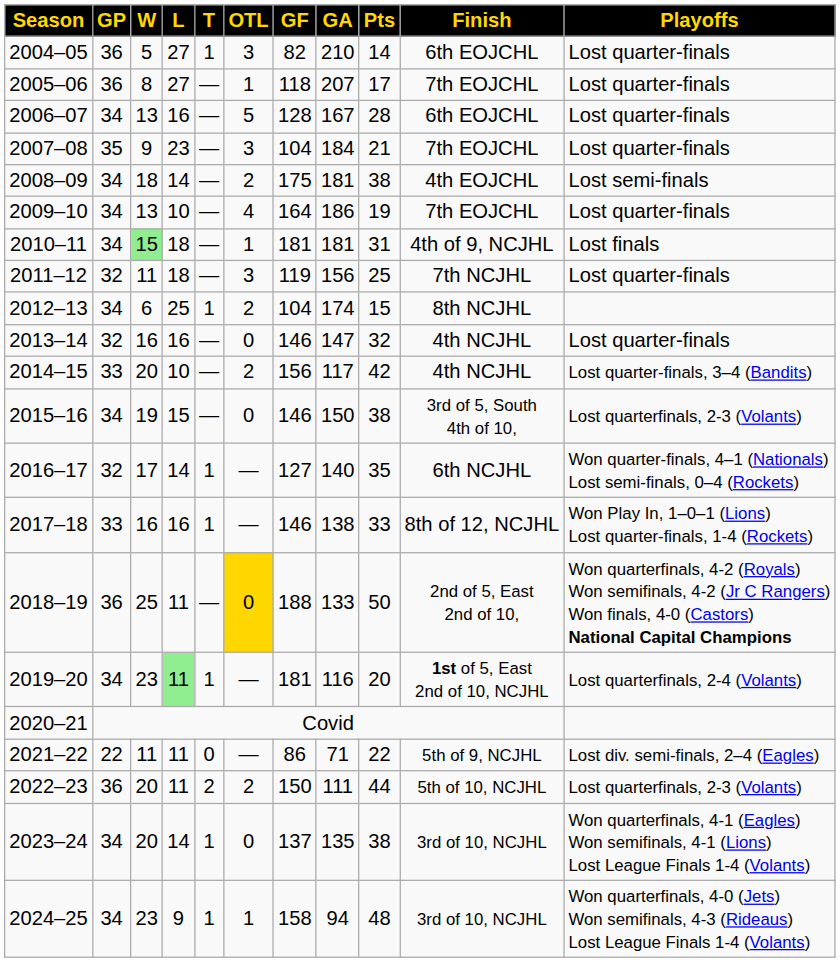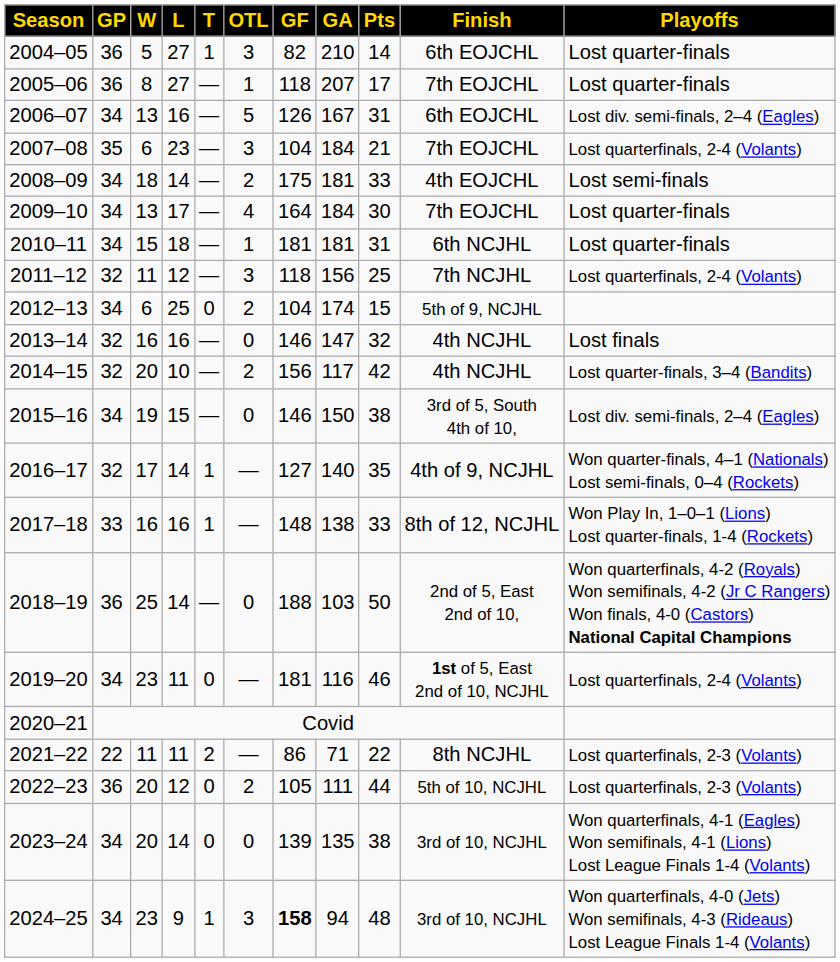2006–07 | column 7: 128 -> 126
2006–07 | column 9: 28 -> 31
2006–07 | column 11: Lost quarter-finals -> Lost div. semi-finals, 2–4 (Eagles)
2007–08 | column 3: 9 -> 6
2007–08 | column 11: Lost quarter-finals -> Lost quarterfinals, 2-4 (Volants)
2008–09 | column 9: 38 -> 33
2009–10 | column 4: 10 -> 17
2009–10 | column 8: 186 -> 184
2009–10 | column 9: 19 -> 30
2010–11 | column 3: lightgreen background -> no background
2010–11 | column 10: 4th of 9, NCJHL -> 6th NCJHL
2010–11 | column 11: Lost finals -> Lost quarter-finals
2011–12 | column 4: 18 -> 12
2011–12 | column 7: 119 -> 118
2011–12 | column 11: Lost quarter-finals -> Lost quarterfinals, 2-4 (Volants)
2012–13 | column 5: 1 -> 0
2012–13 | column 10: 8th NCJHL -> 5th of 9, NCJHL
2013–14 | column 11: Lost quarter-finals -> Lost finals
2014–15 | column 2: 33 -> 32
2015–16 | column 11: Lost quarterfinals, 2-3 (Volants) -> Lost div. semi-finals, 2–4 (Eagles)
2016–17 | column 10: 6th NCJHL -> 4th of 9, NCJHL
2017–18 | column 7: 146 -> 148
2018–19 | column 4: 11 -> 14
2018–19 | column 6: gold background -> no background
2018–19 | column 8: 133 -> 103
2019–20 | column 4: lightgreen background -> no background
2019–20 | column 5: 1 -> 0
2019–20 | column 9: 20 -> 46
2021–22 | column 5: 0 -> 2
2021–22 | column 10: 5th of 9, NCJHL -> 8th NCJHL
2021–22 | column 11: Lost div. semi-finals, 2–4 (Eagles) -> Lost quarterfinals, 2-3 (Volants)
2022–23 | column 4: 11 -> 12
2022–23 | column 5: 2 -> 0
2022–23 | column 7: 150 -> 105
2023–24 | column 5: 1 -> 0
2023–24 | column 7: 137 -> 139
2024–25 | column 6: 1 -> 3
2024–25 | column 7: normal -> bold
